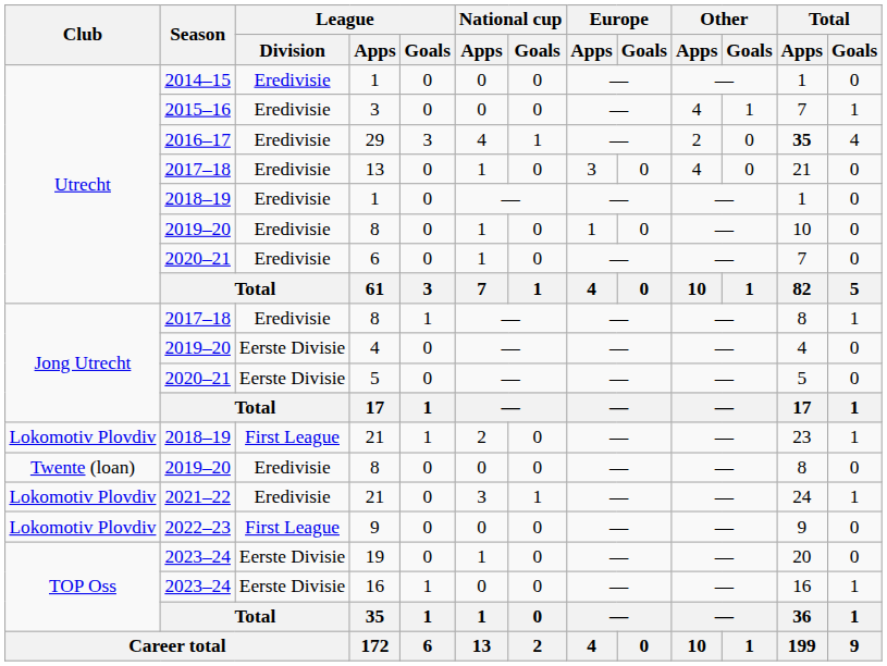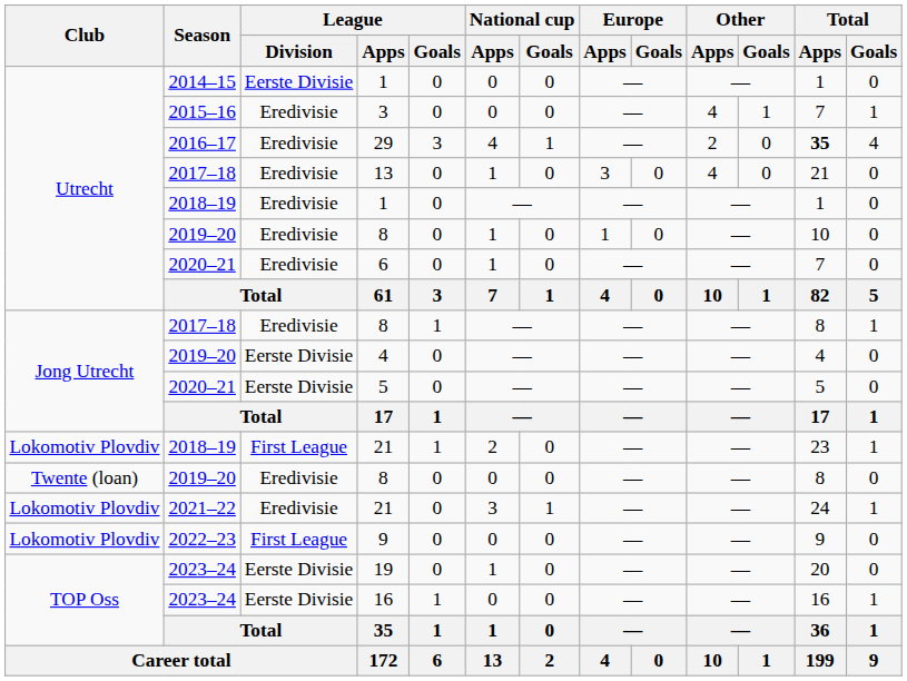2014–15 / 1 | League / Division: Eredivisie -> Eerste Divisie
